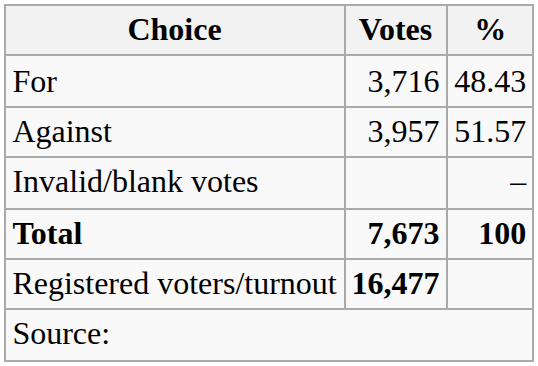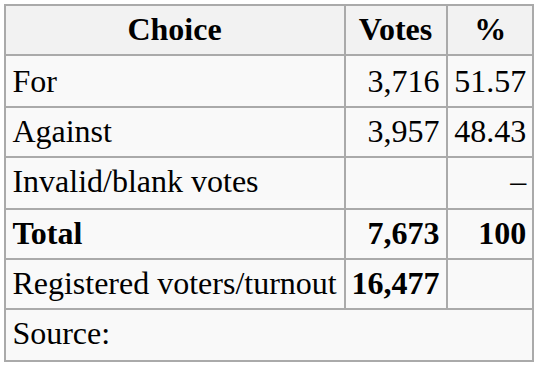For | %: 48.43 -> 51.57
Against | %: 51.57 -> 48.43
